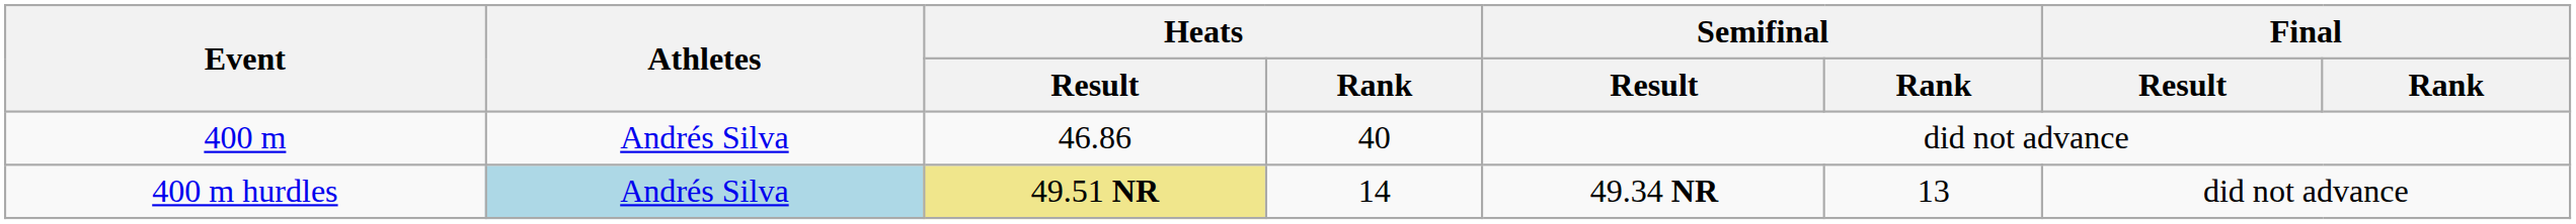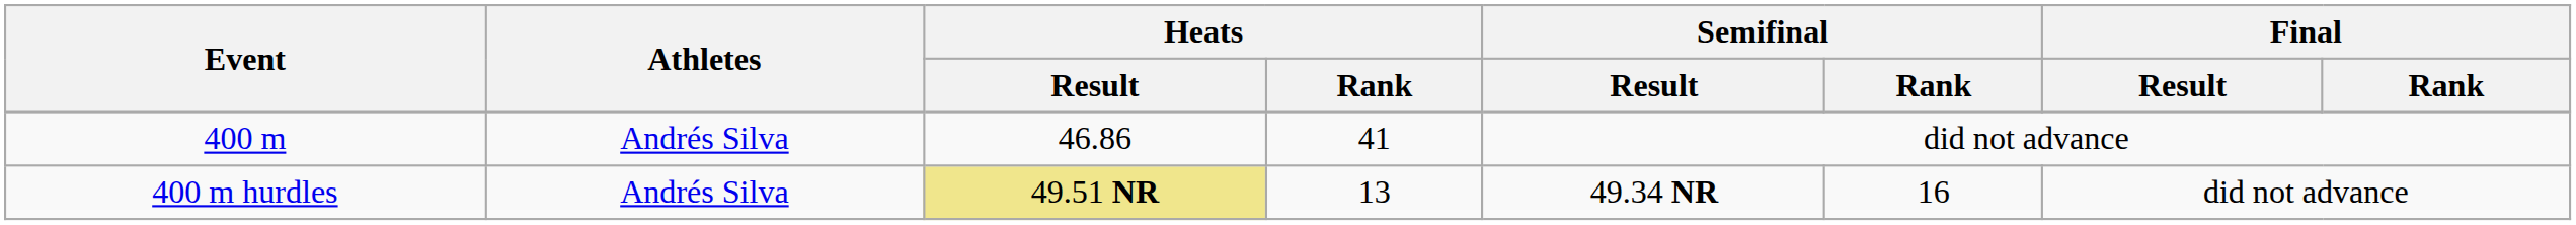400 m | Heats / Rank: 40 -> 41
400 m hurdles | Athletes: lightblue background -> no background
400 m hurdles | Heats / Rank: 14 -> 13
400 m hurdles | Semifinal / Rank: 13 -> 16
